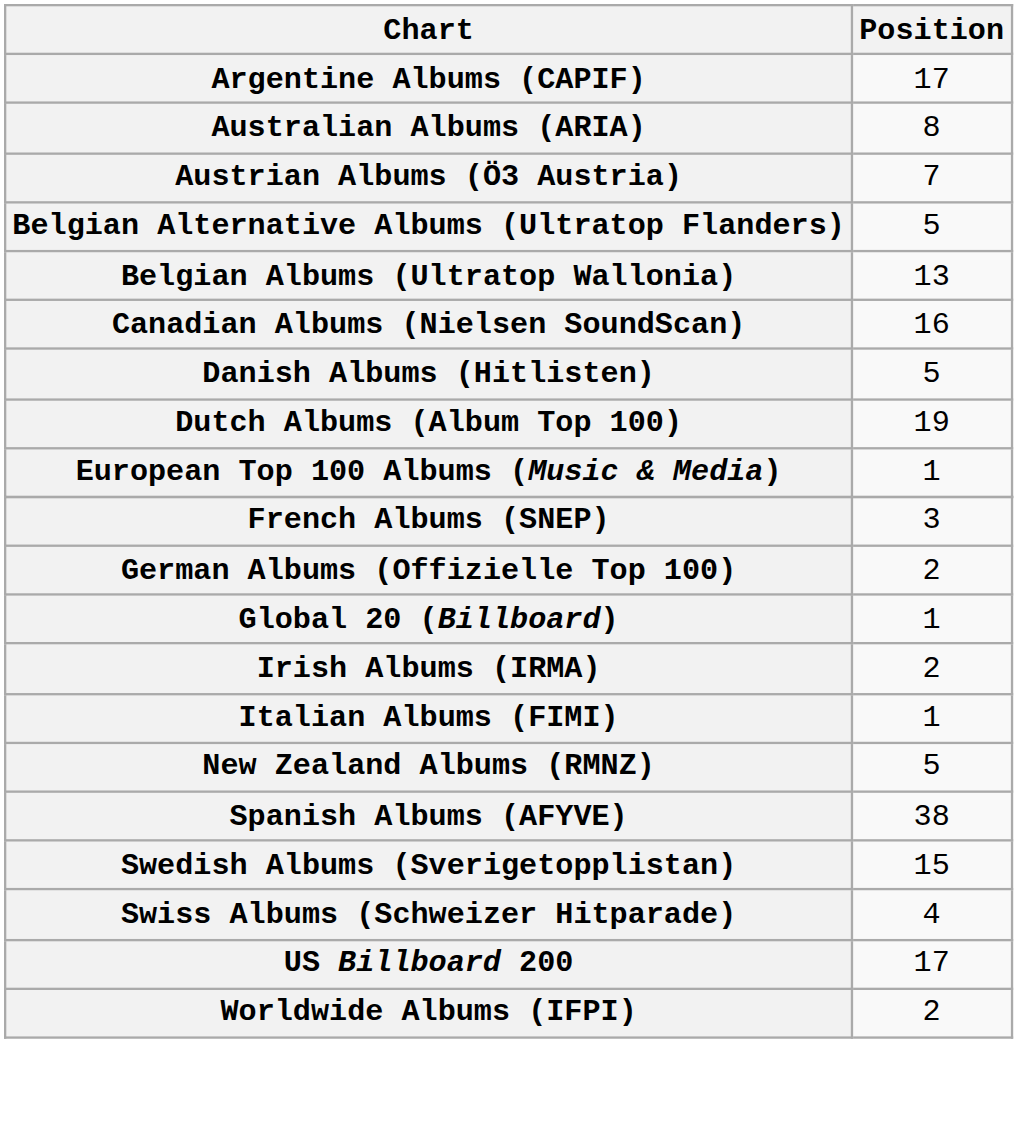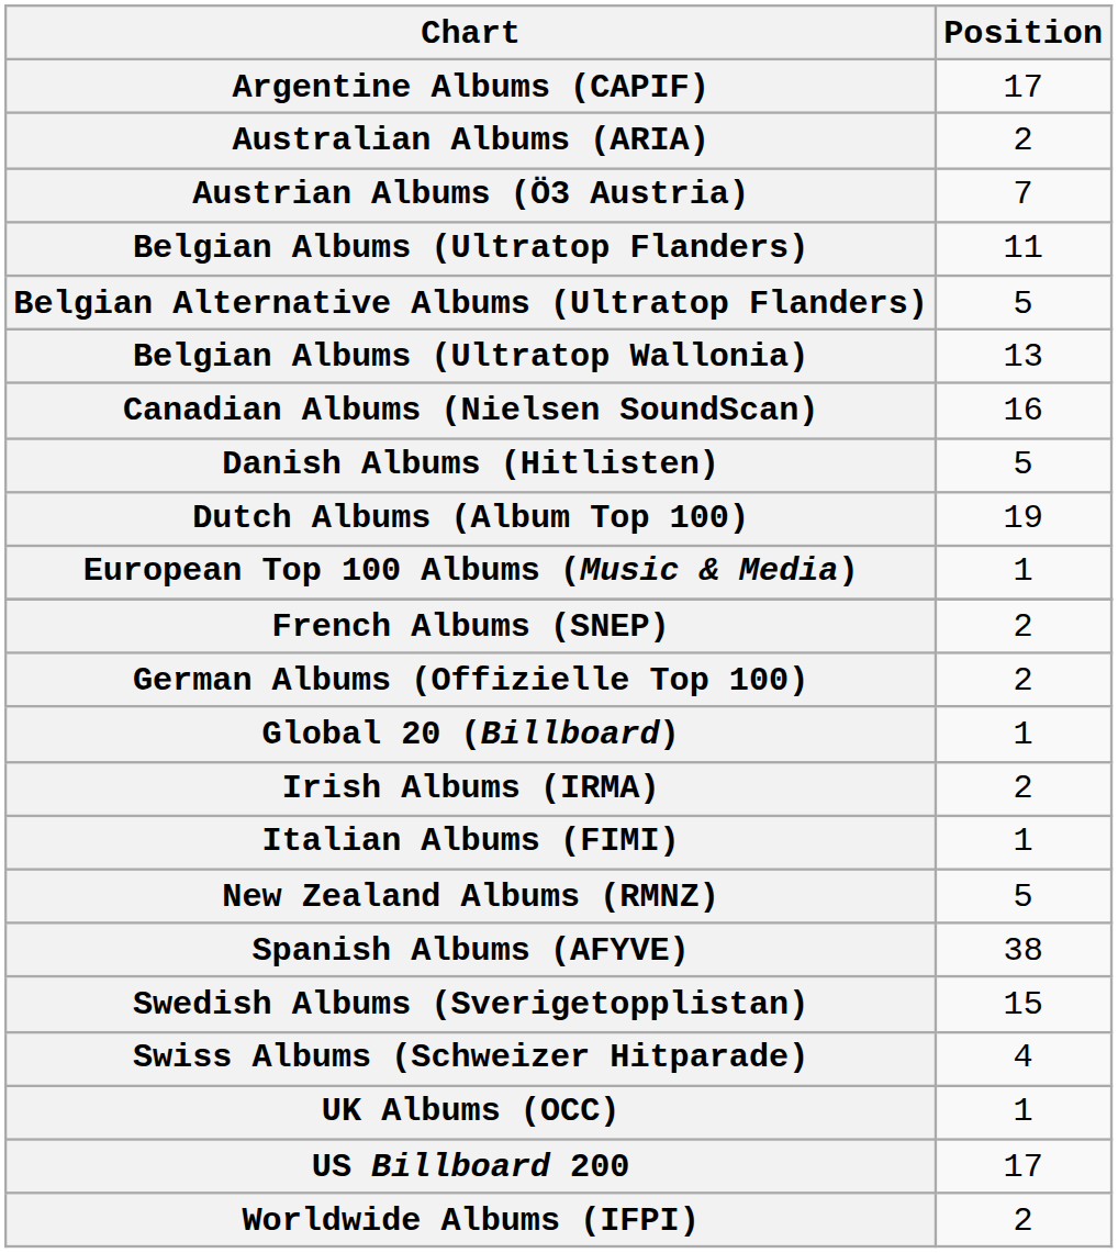Australian Albums (ARIA) | Position: 8 -> 2
+ row: Belgian Albums (Ultratop Flanders) | 11
French Albums (SNEP) | Position: 3 -> 2
+ row: UK Albums (OCC) | 1
